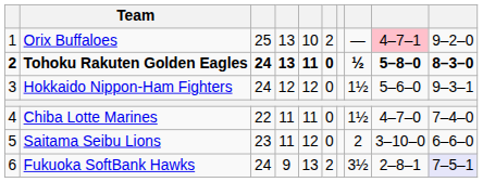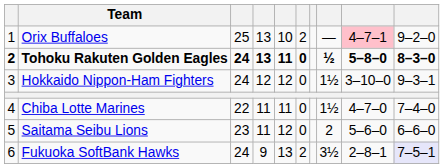Hokkaido Nippon-Ham Fighters | column 9: 5–6–0 -> 3–10–0
Saitama Seibu Lions | column 9: 3–10–0 -> 5–6–0
